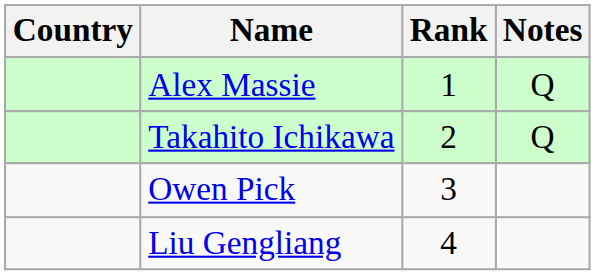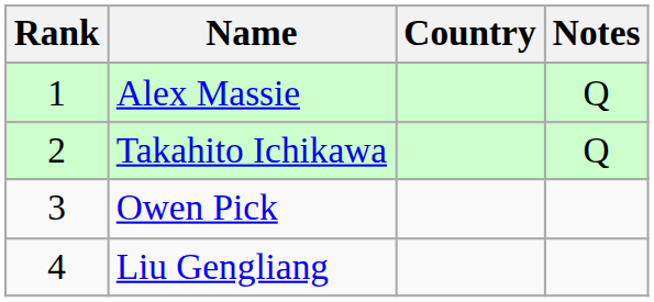columns swapped: Rank <-> Country
